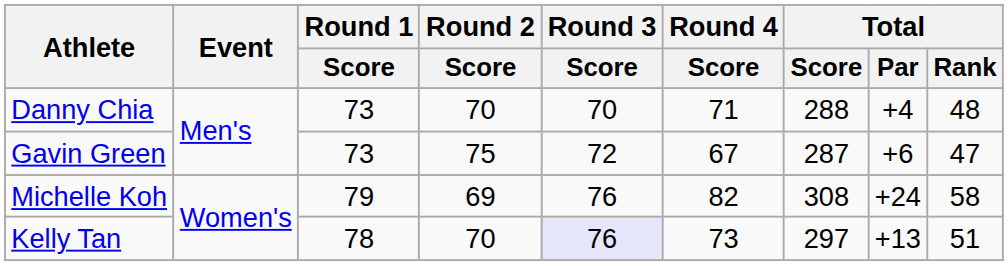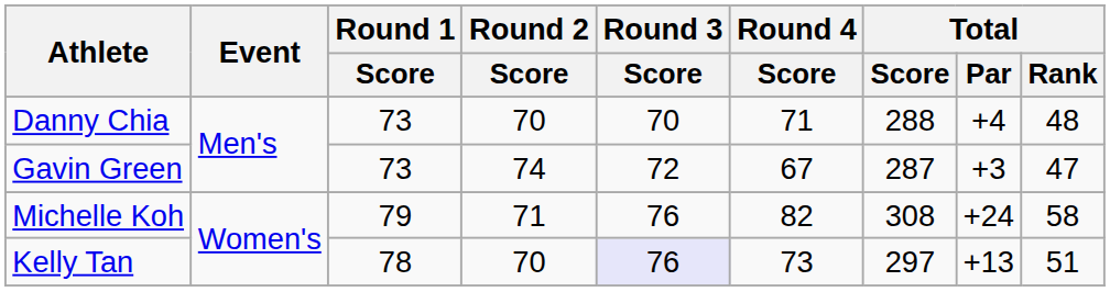Gavin Green | Round 2 / Score: 75 -> 74
Gavin Green | Total / Par: +6 -> +3
Michelle Koh | Round 2 / Score: 69 -> 71
